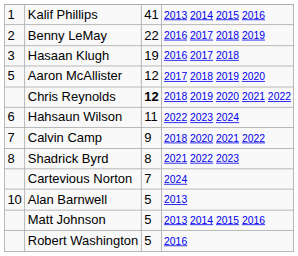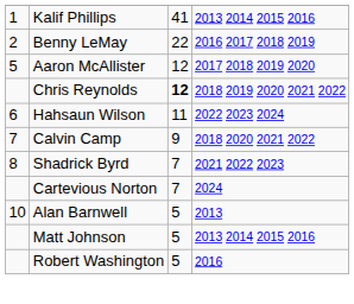- row: 3 | Hasaan Klugh | 19 | 2016 2017 2018
Shadrick Byrd | column 3: 8 -> 7
